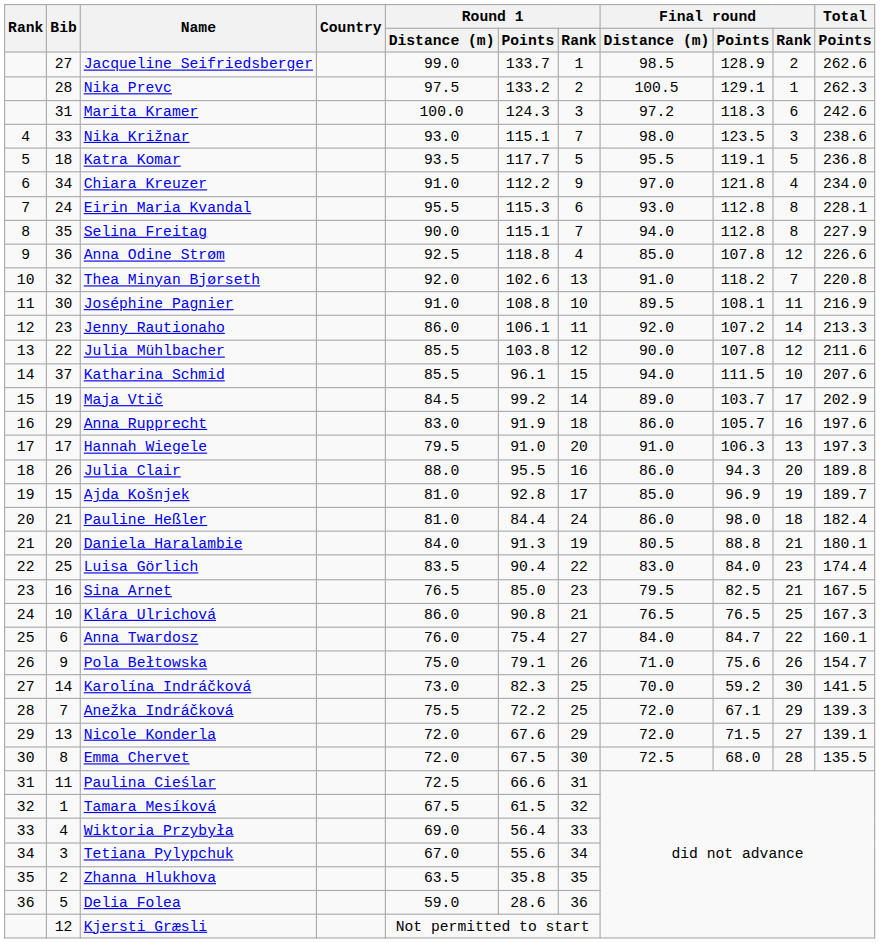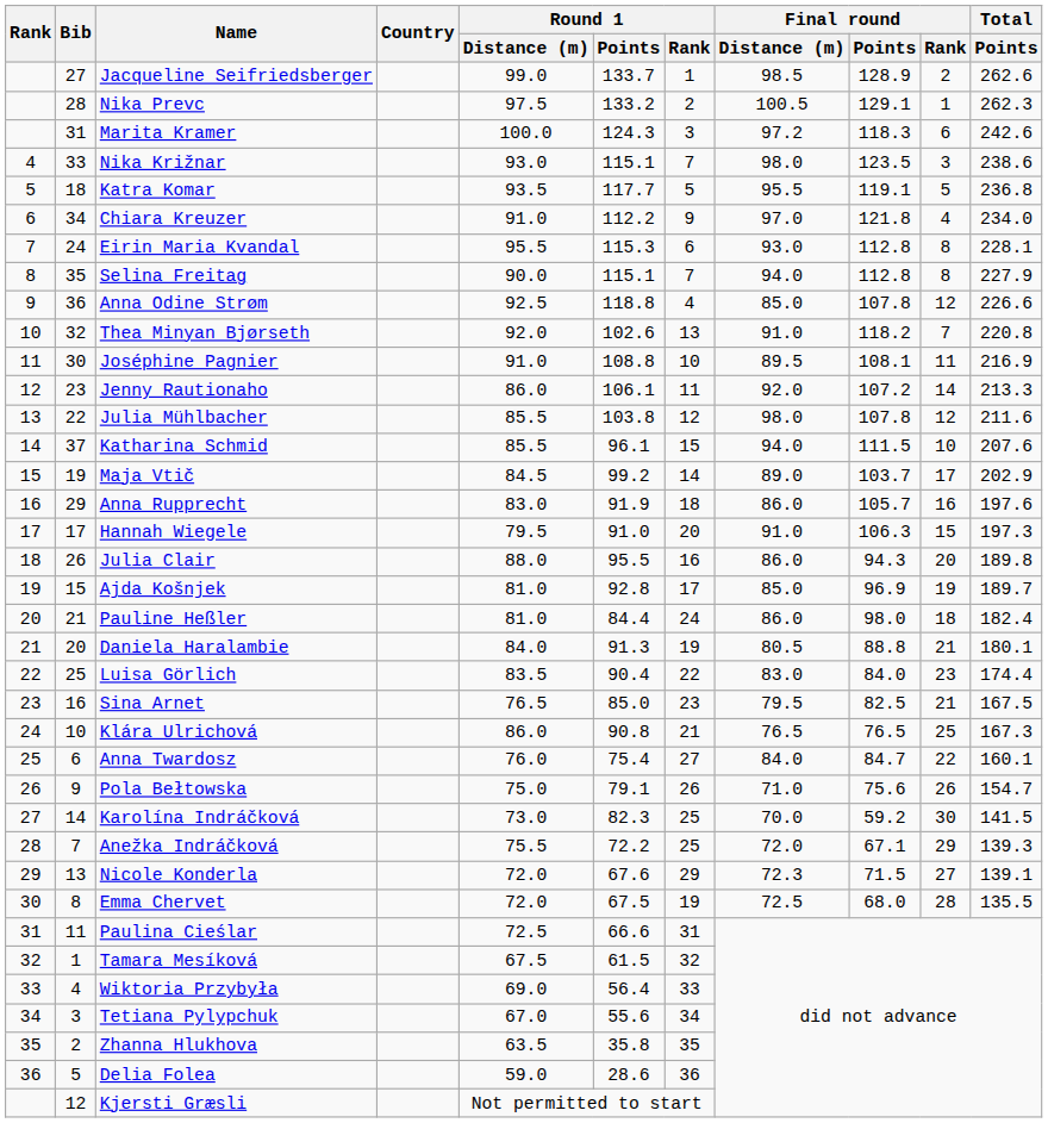Julia Mühlbacher | Final round / Distance (m): 90.0 -> 98.0
Hannah Wiegele | Final round / Rank: 13 -> 15
Nicole Konderla | Final round / Distance (m): 72.0 -> 72.3
Emma Chervet | Round 1 / Rank: 30 -> 19
